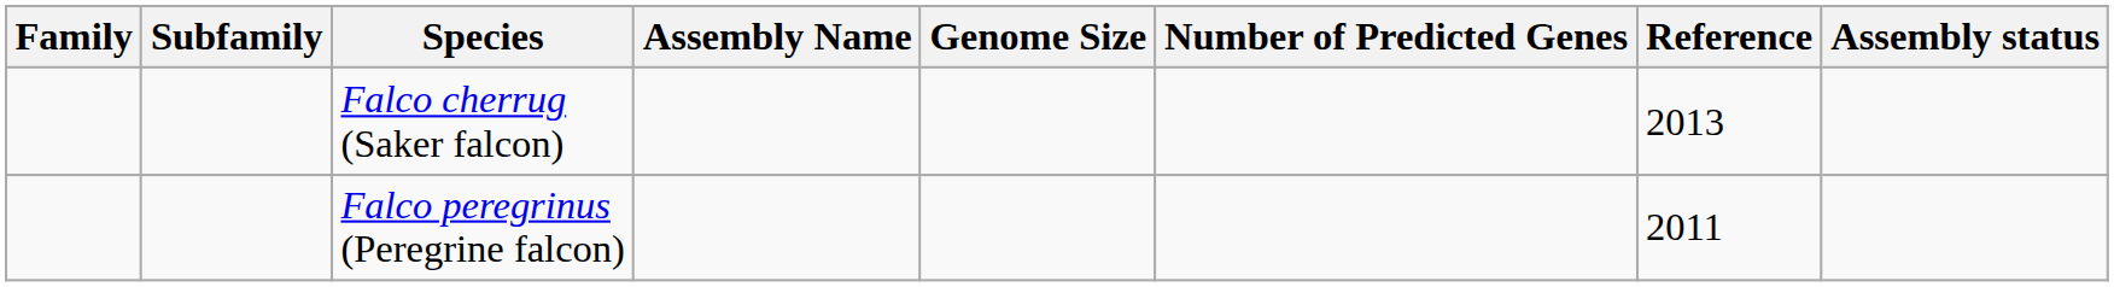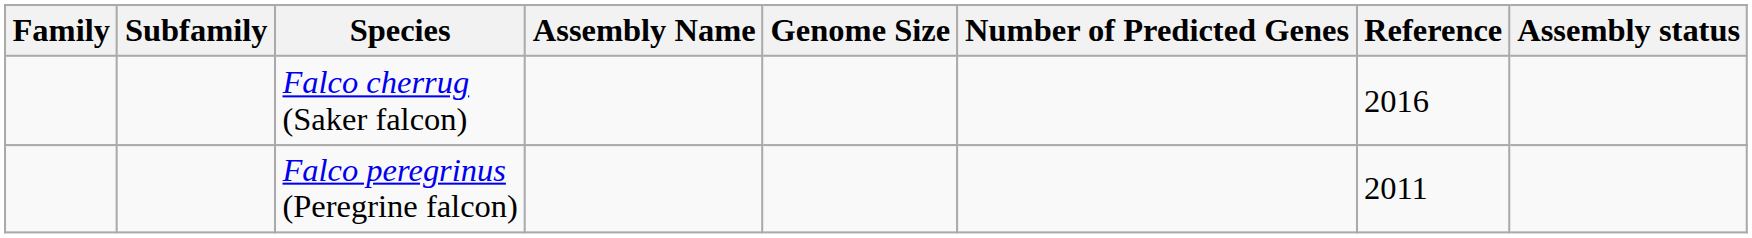Falco cherrug (Saker falcon) | Reference: 2013 -> 2016
